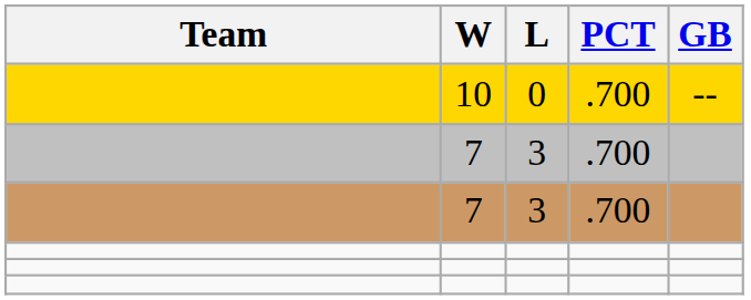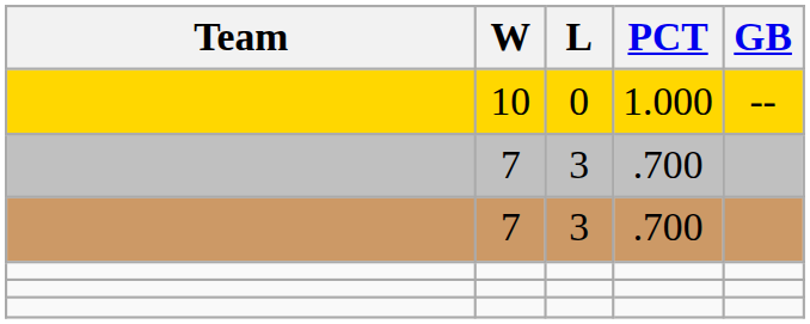10 | PCT: .700 -> 1.000
